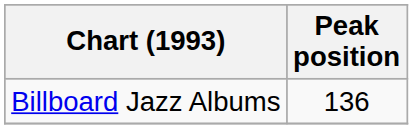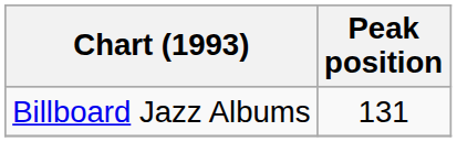Billboard Jazz Albums | Peak position: 136 -> 131
